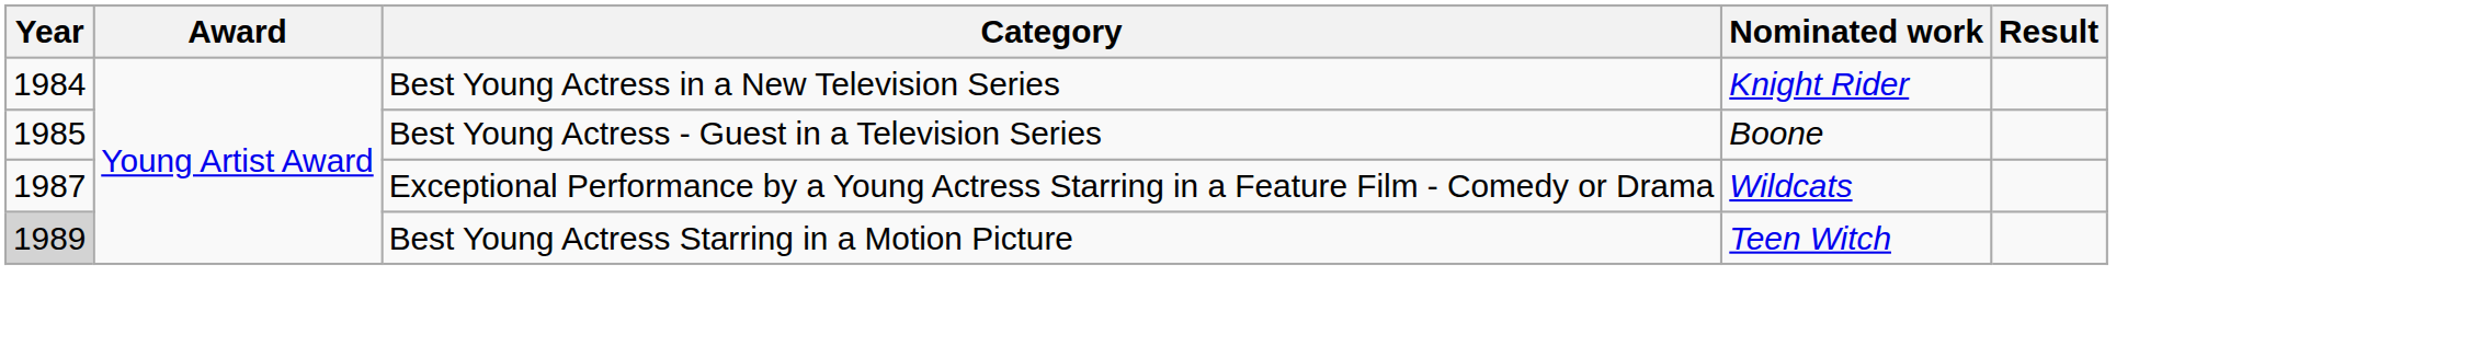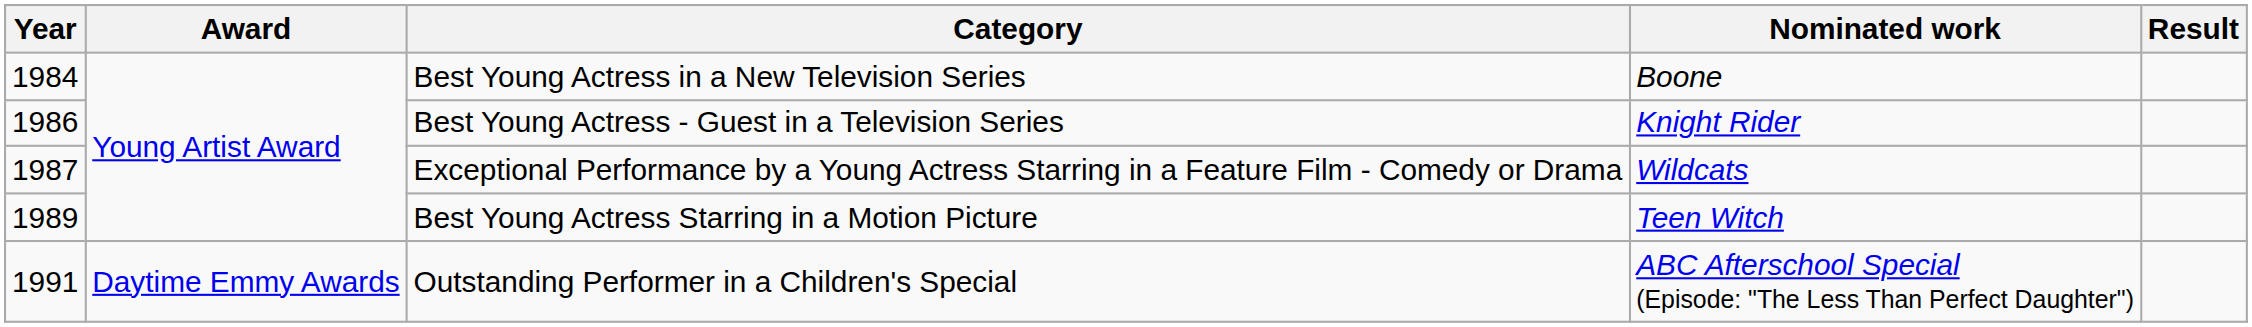Best Young Actress in a New Television Series | Nominated work: Knight Rider -> Boone
Best Young Actress - Guest in a Television Series | Year: 1985 -> 1986
Best Young Actress - Guest in a Television Series | Nominated work: Boone -> Knight Rider
Best Young Actress Starring in a Motion Picture | Year: lightgrey background -> no background
+ row: 1991 | Daytime Emmy Awards | Outstanding Performer in a Children's Special | ABC Afterschool Special (Episode: "The Less Than Perfect Daughter")
